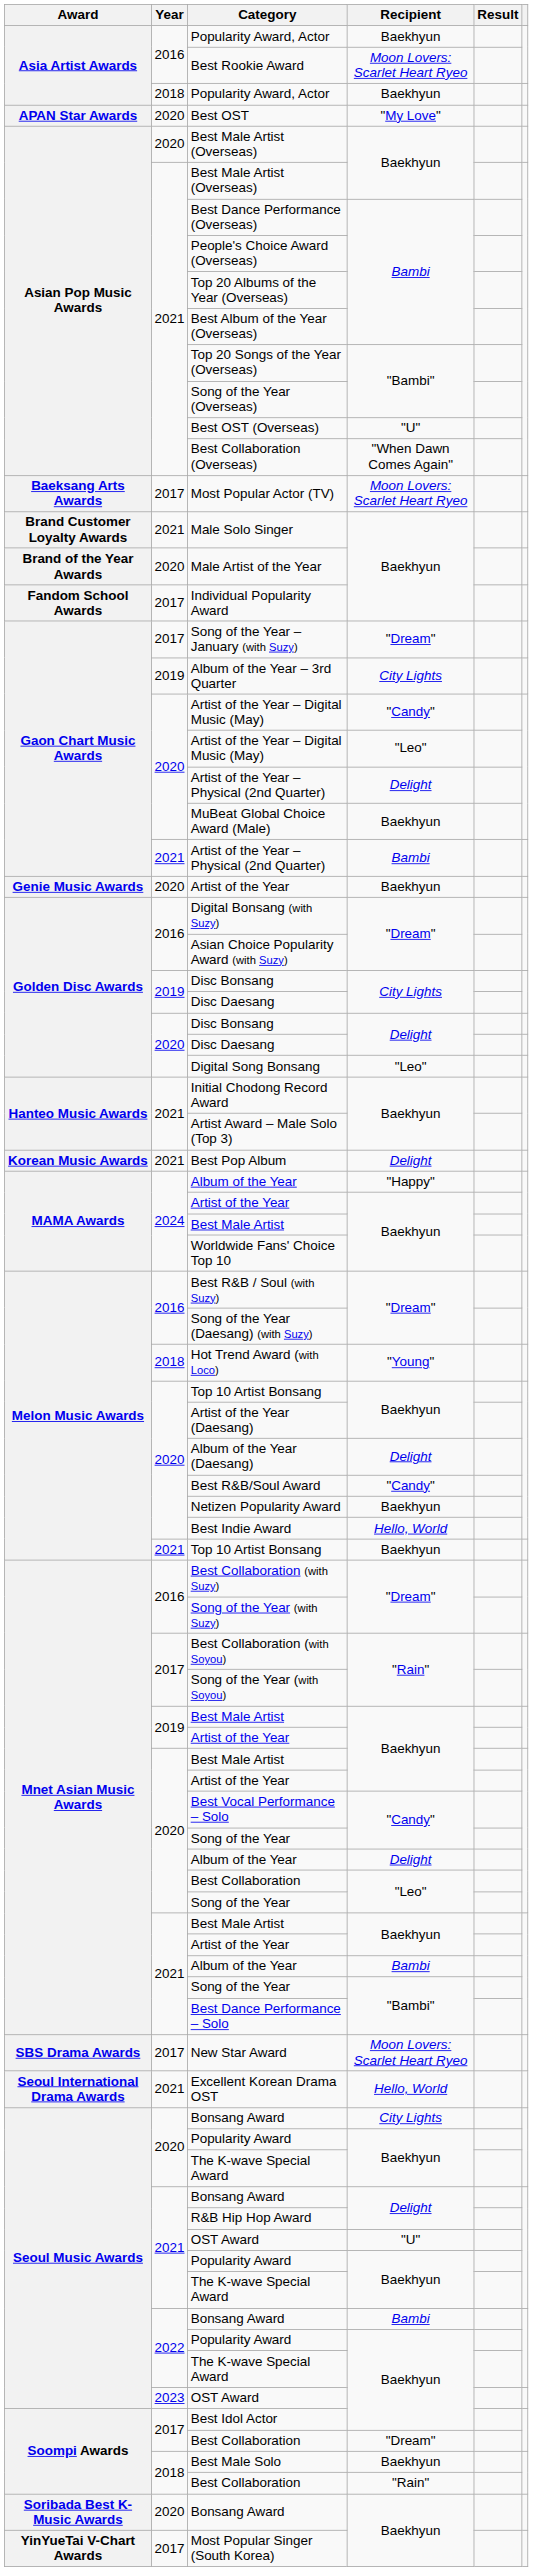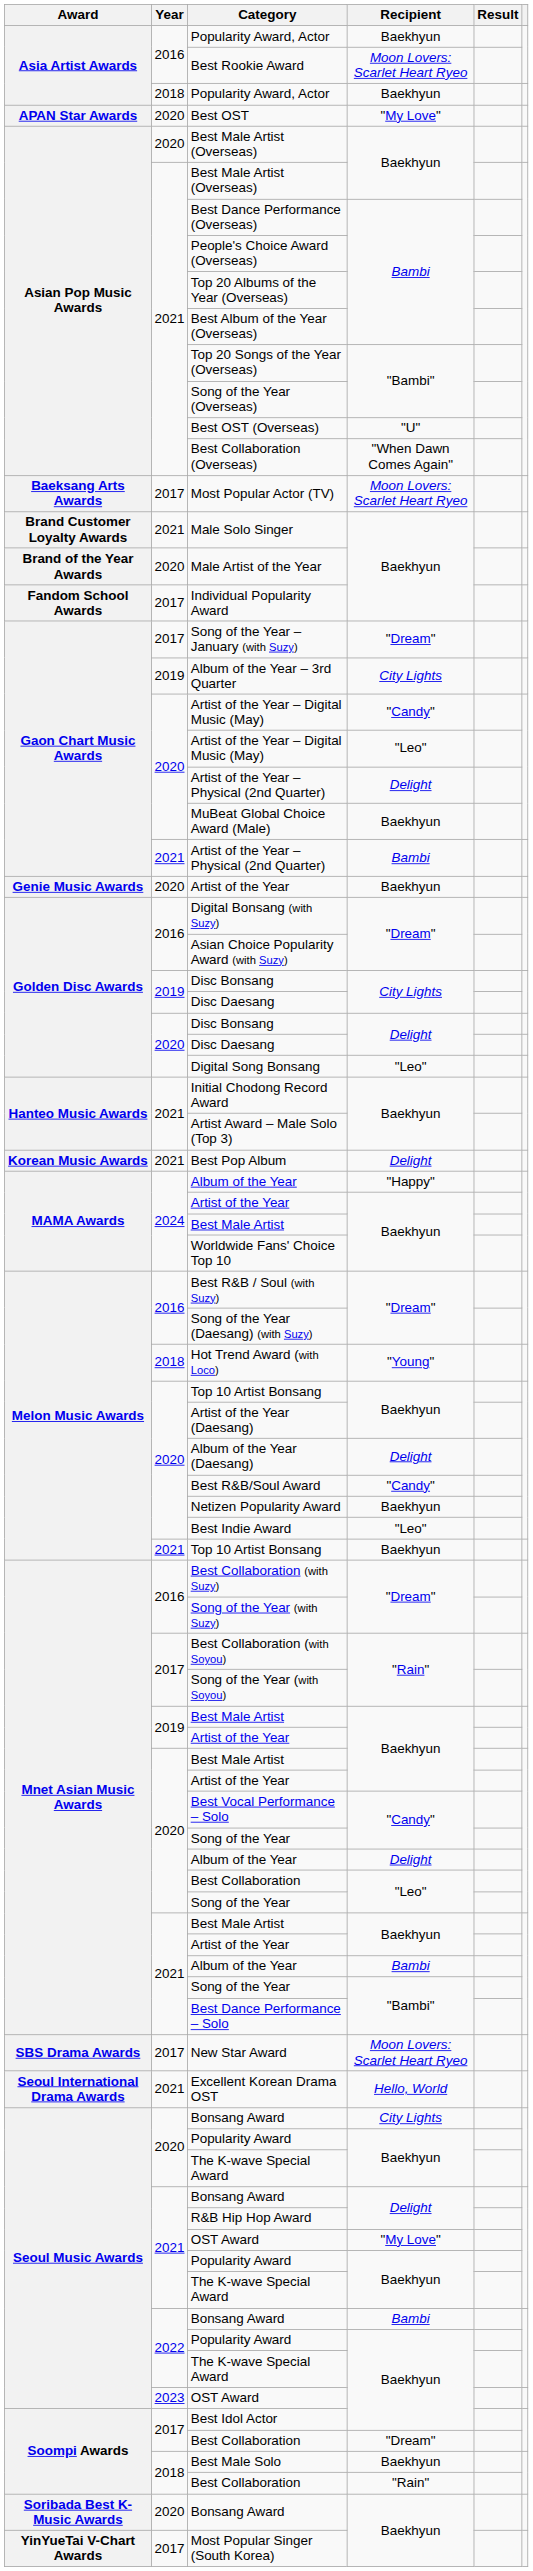Best Indie Award | Recipient: Hello, World -> "Leo"
2021 / OST Award | Recipient: "U" -> "My Love"
